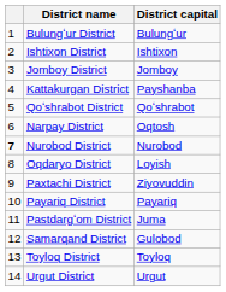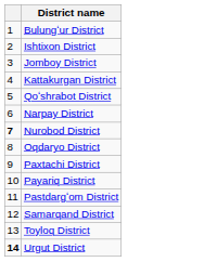- column: District capital | Bulungʻur | Ishtixon | Jomboy | Payshanba | Qoʻshrabot | Oqtosh | Nurobod | Loyish | Ziyovuddin | Payariq | Juma | Gulobod | Toyloq | Urgut
Urgut District | column 1: normal -> bold
